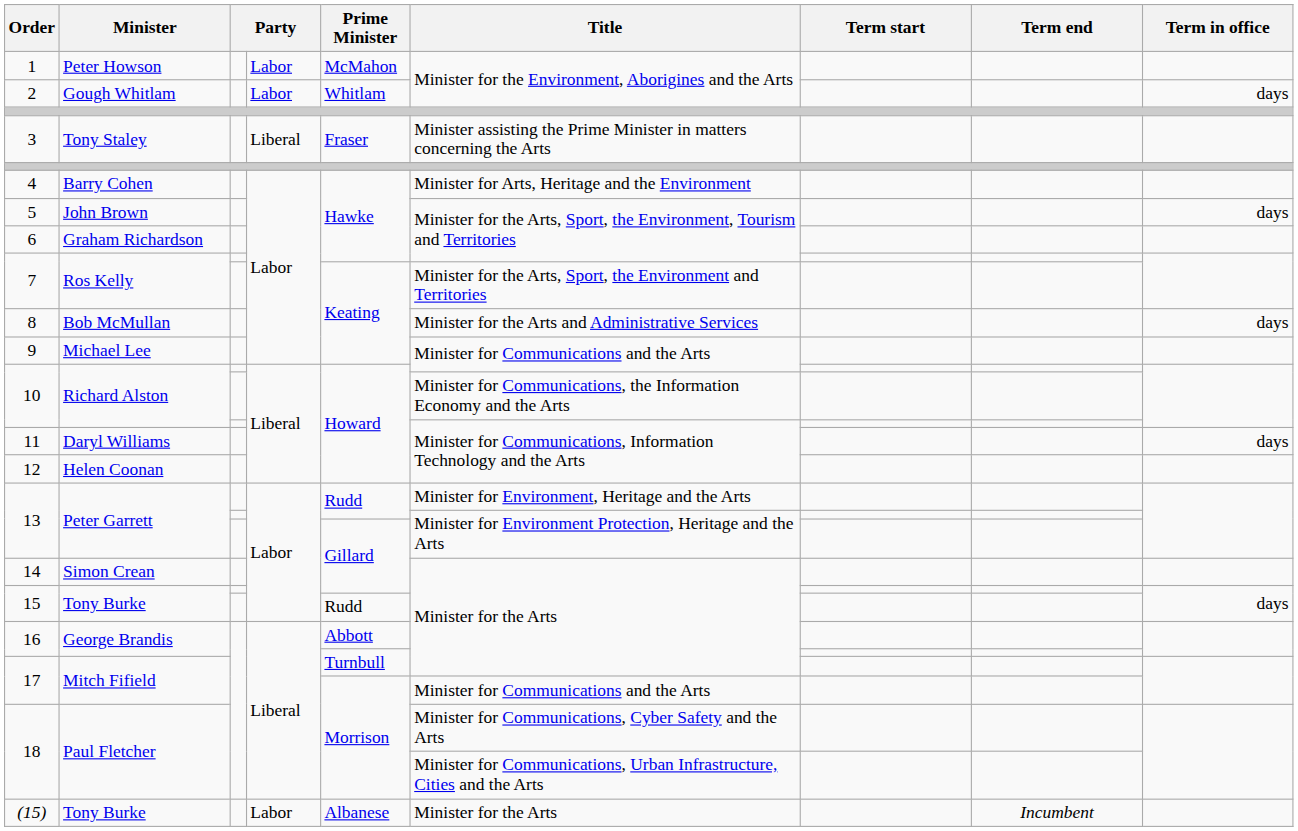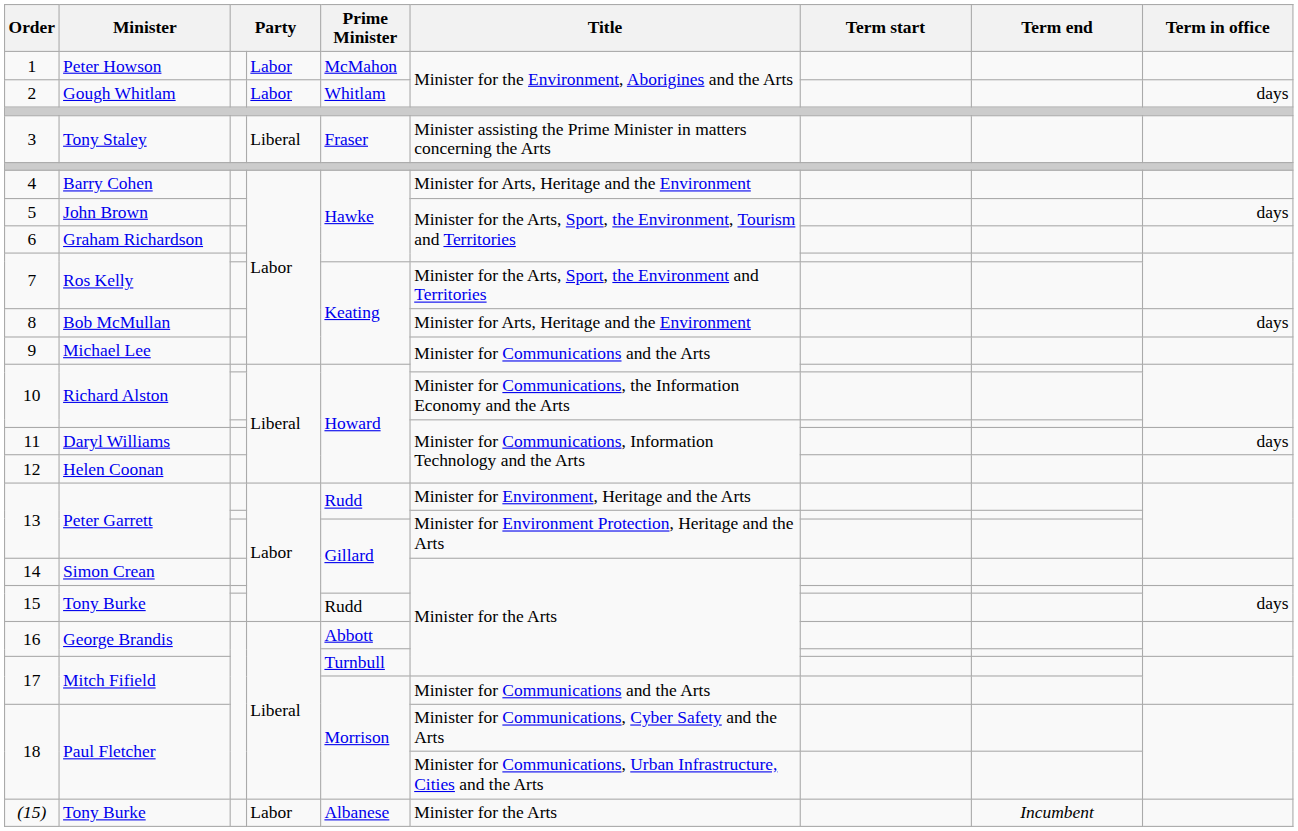8 | Title: Minister for the Arts and Administrative Services -> Minister for Arts, Heritage and the Environment
